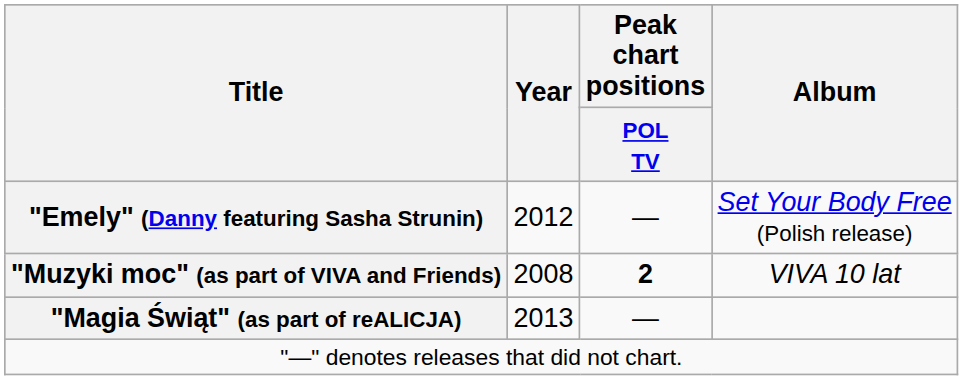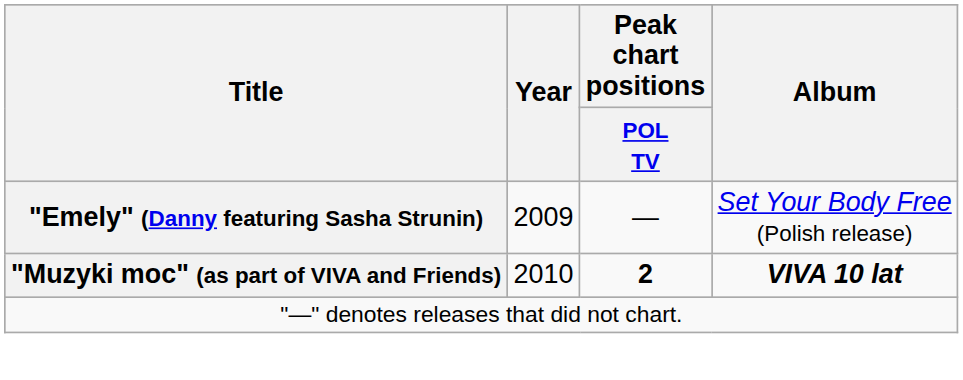"Emely" (Danny featuring Sasha Strunin) | Year: 2012 -> 2009
"Muzyki moc" (as part of VIVA and Friends) | Year: 2008 -> 2010
"Muzyki moc" (as part of VIVA and Friends) | Album: normal -> bold
- row: "Magia Świąt" (as part of reALICJA) | 2013 | —
